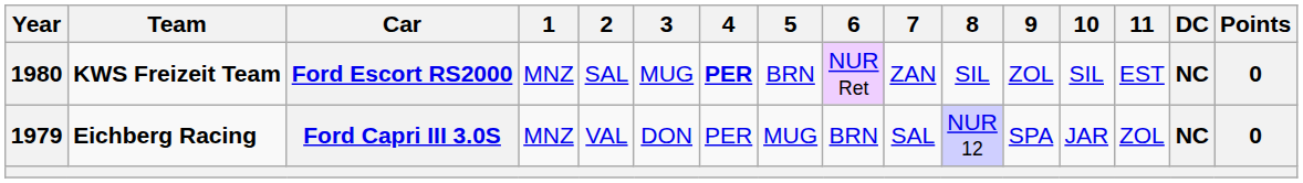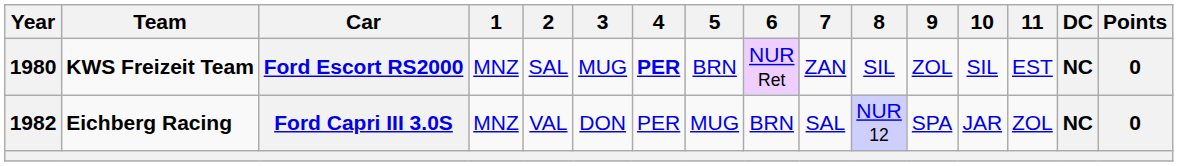Ford Capri III 3.0S | Year: 1979 -> 1982
